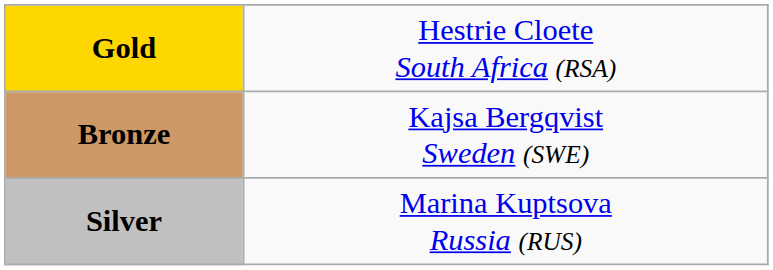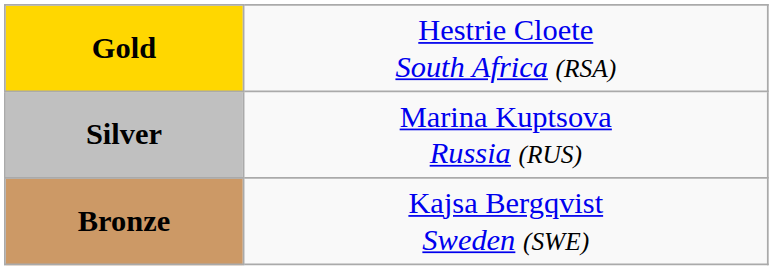rows swapped: Silver <-> Bronze
